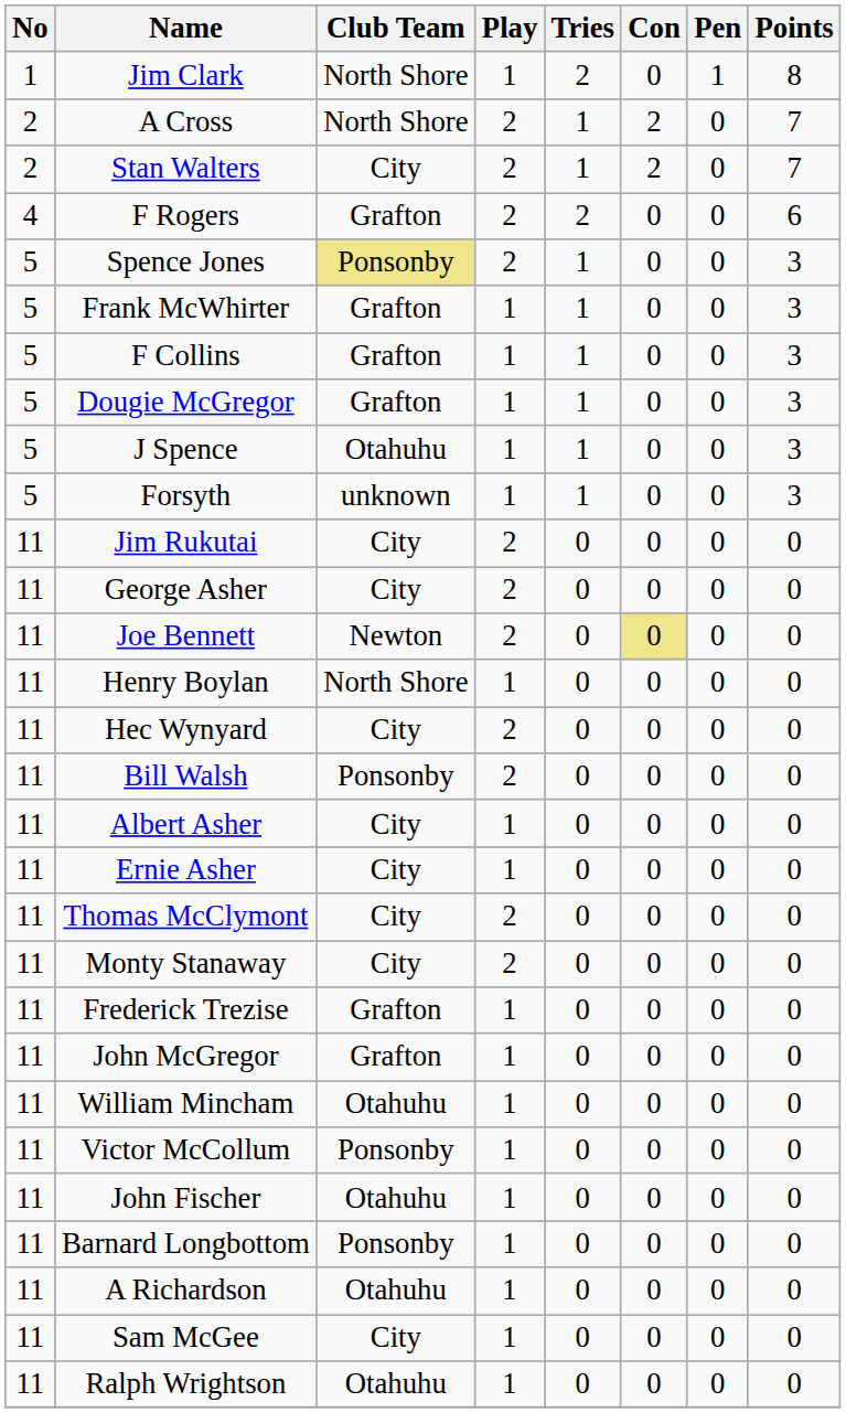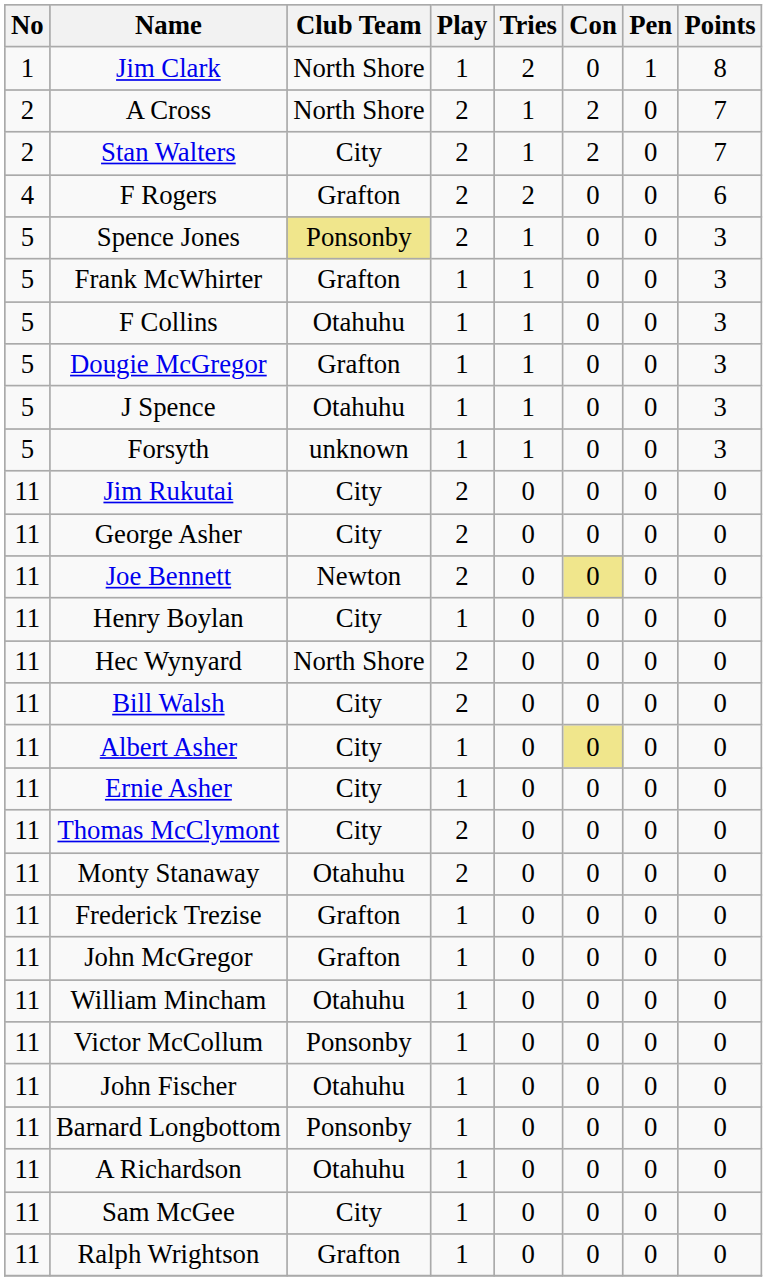F Collins | Club Team: Grafton -> Otahuhu
Henry Boylan | Club Team: North Shore -> City
Hec Wynyard | Club Team: City -> North Shore
Bill Walsh | Club Team: Ponsonby -> City
Albert Asher | Con: no background -> khaki background
Monty Stanaway | Club Team: City -> Otahuhu
Ralph Wrightson | Club Team: Otahuhu -> Grafton
